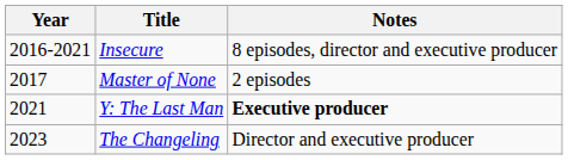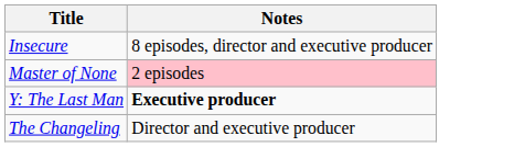- column: Year | 2016-2021 | 2017 | 2021 | 2023
Master of None | Notes: no background -> pink background
